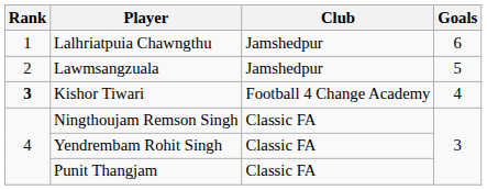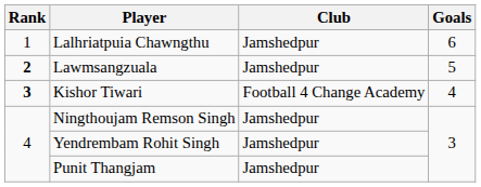Lawmsangzuala | Rank: normal -> bold
Ningthoujam Remson Singh | Club: Classic FA -> Jamshedpur
Yendrembam Rohit Singh | Club: Classic FA -> Jamshedpur
Punit Thangjam | Club: Classic FA -> Jamshedpur
